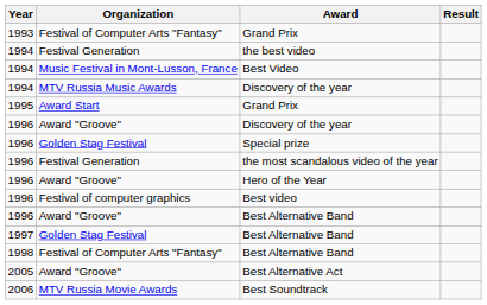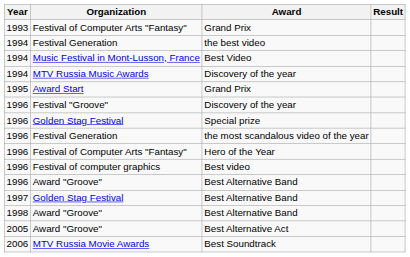1996 / Discovery of the year | Organization: Award "Groove" -> Festival "Groove"
Hero of the Year | Organization: Award "Groove" -> Festival of Computer Arts "Fantasy"
1998 / Best Alternative Band | Organization: Festival of Computer Arts "Fantasy" -> Award "Groove"
